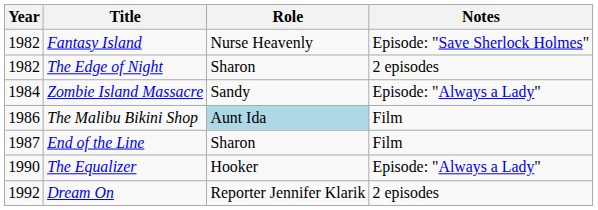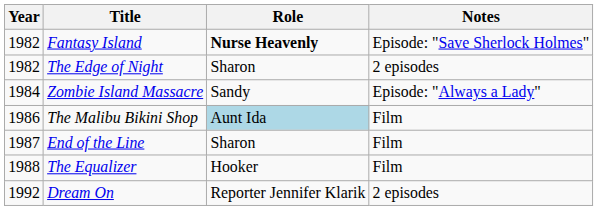Fantasy Island | Role: normal -> bold
The Equalizer | Year: 1990 -> 1988
The Equalizer | Notes: Episode: "Always a Lady" -> Film
